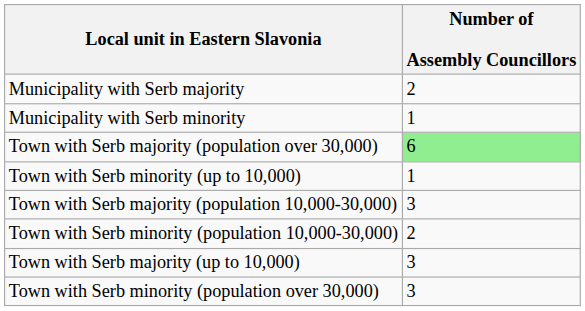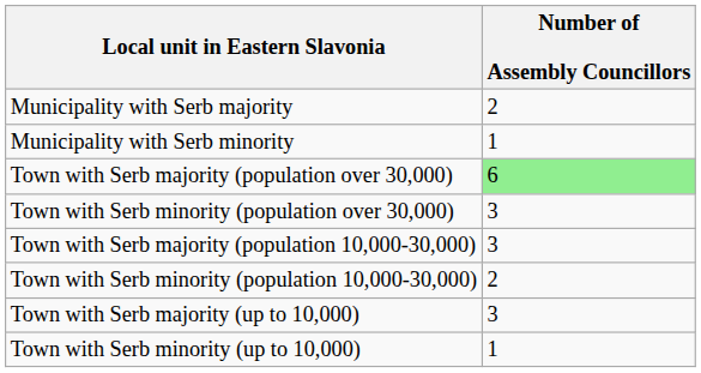rows swapped: Town with Serb minority (population over 30,000) <-> Town with Serb minority (up to 10,000)
